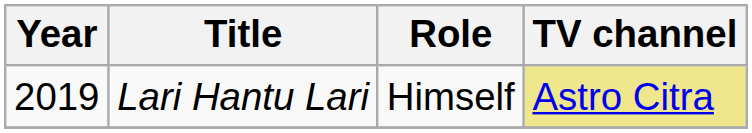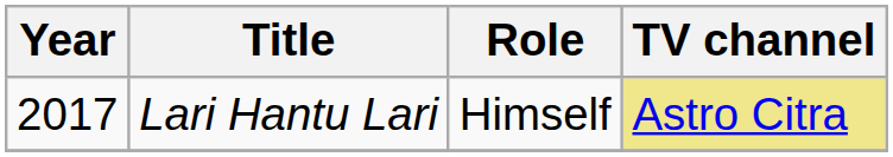Lari Hantu Lari | Year: 2019 -> 2017
